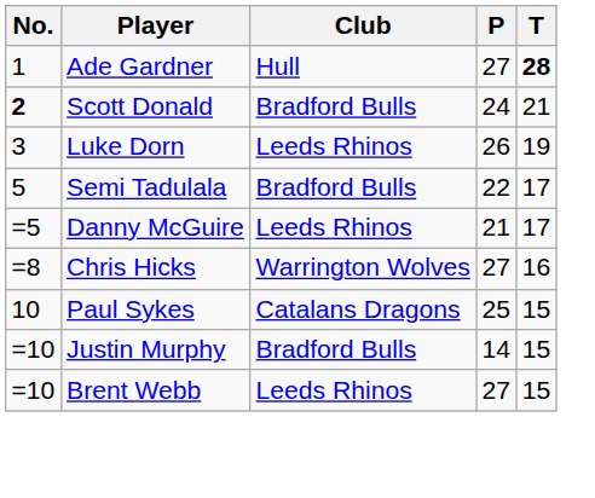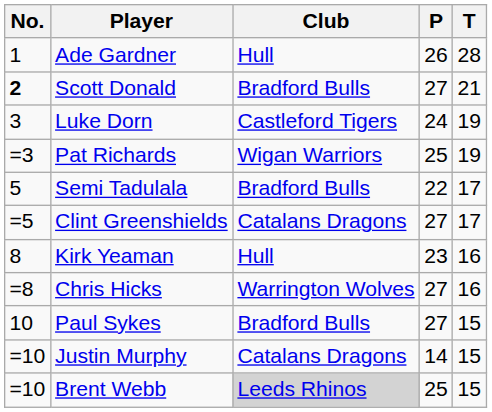Ade Gardner | P: 27 -> 26
Ade Gardner | T: bold -> normal
Scott Donald | P: 24 -> 27
Luke Dorn | Club: Leeds Rhinos -> Castleford Tigers
Luke Dorn | P: 26 -> 24
+ row: =3 | Pat Richards | Wigan Warriors | 25 | 19
+ row: =5 | Clint Greenshields | Catalans Dragons | 27 | 17
- row: =5 | Danny McGuire | Leeds Rhinos | 21 | 17
+ row: 8 | Kirk Yeaman | Hull | 23 | 16
Paul Sykes | Club: Catalans Dragons -> Bradford Bulls
Paul Sykes | P: 25 -> 27
Justin Murphy | Club: Bradford Bulls -> Catalans Dragons
Brent Webb | Club: no background -> lightgrey background
Brent Webb | P: 27 -> 25
